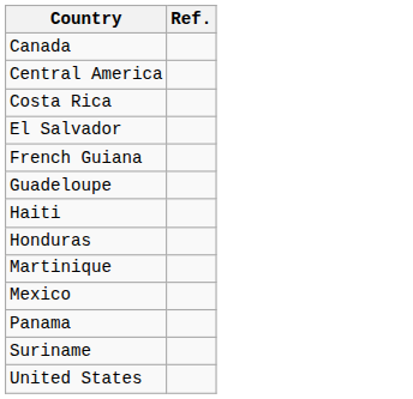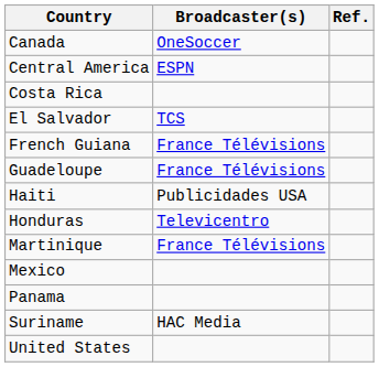+ column: Broadcaster(s) | OneSoccer | ESPN | TCS | France Télévisions | France Télévisions | Publicidades USA | Televicentro | France Télévisions | HAC Media
